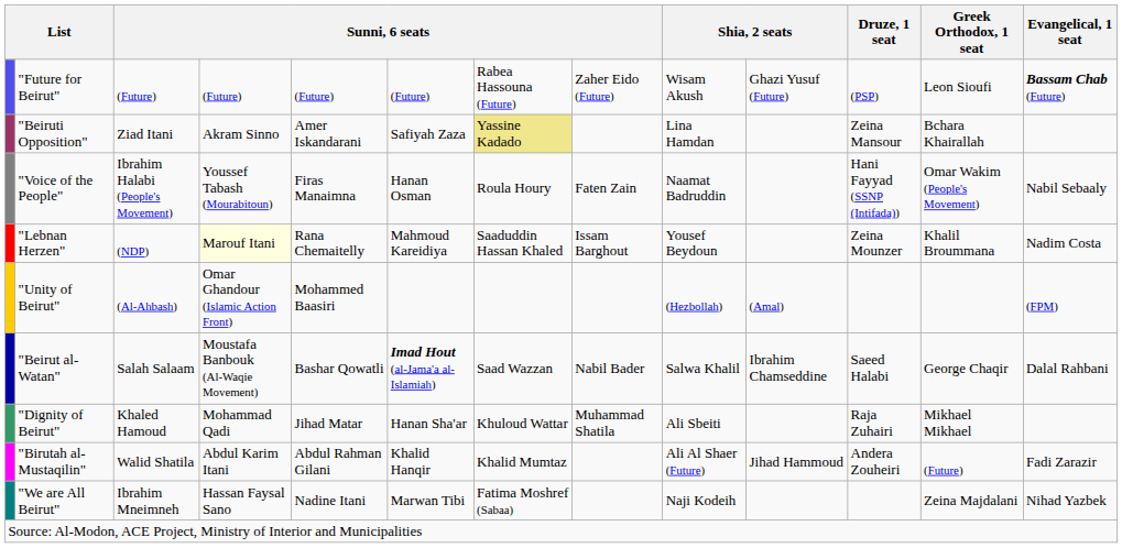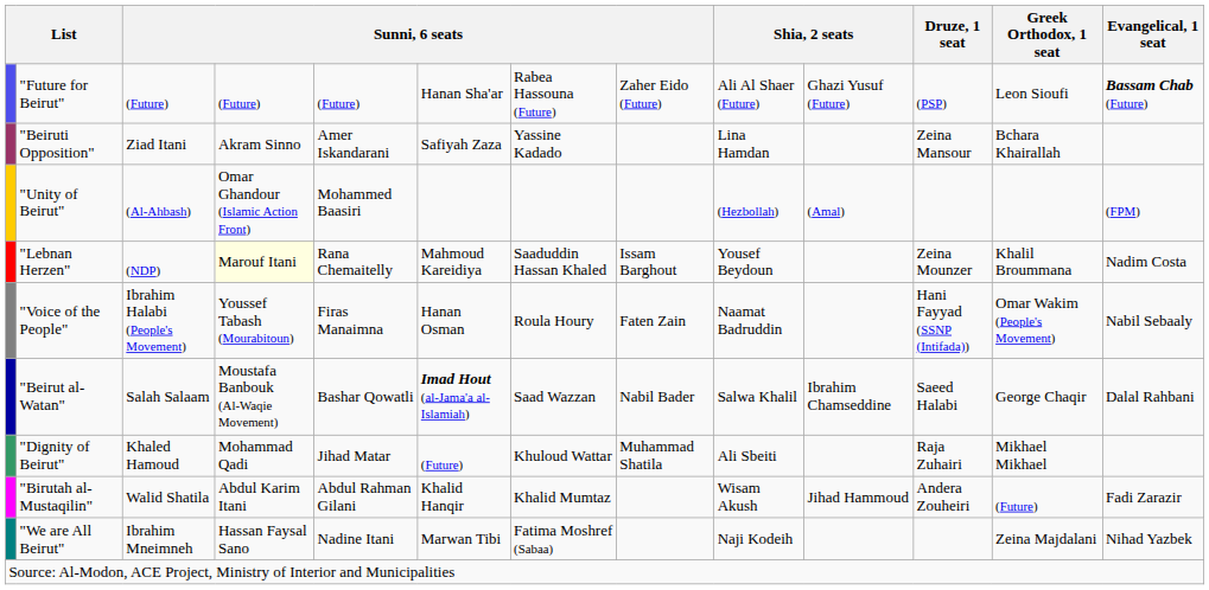"Future for Beirut" | column 6: (Future) -> Hanan Sha'ar
"Future for Beirut" | column 9: Wisam Akush -> Ali Al Shaer (Future)
"Beiruti Opposition" | column 7: khaki background -> no background
rows swapped: "Unity of Beirut" <-> "Voice of the People"
"Dignity of Beirut" | column 6: Hanan Sha'ar -> (Future)
"Birutah al-Mustaqilin" | column 9: Ali Al Shaer (Future) -> Wisam Akush
